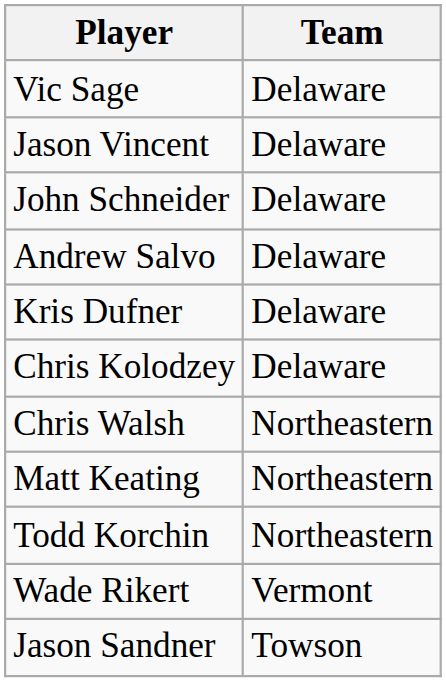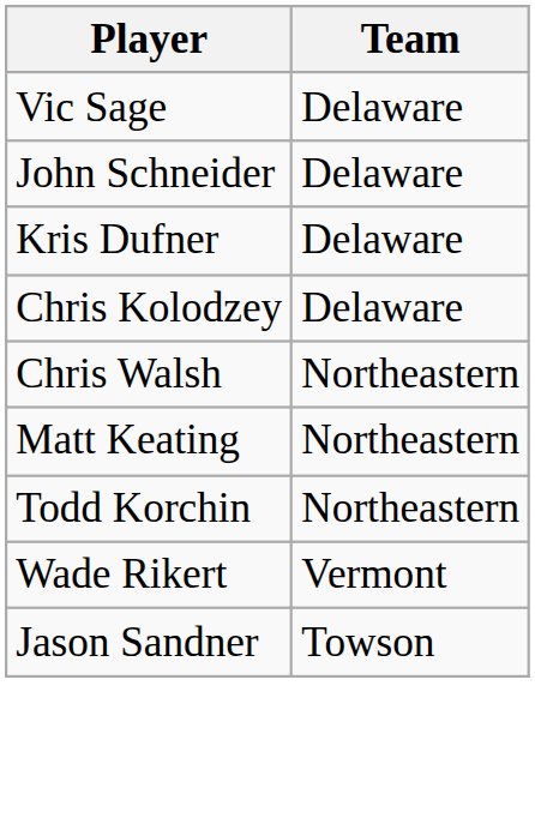- row: Jason Vincent | Delaware
- row: Andrew Salvo | Delaware
